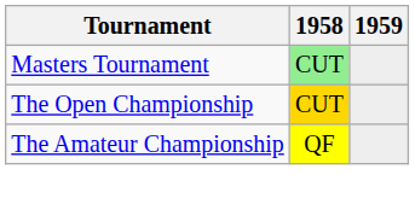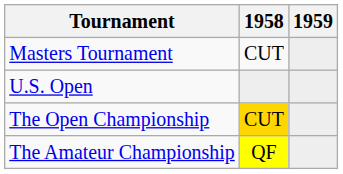Masters Tournament | 1958: lightgreen background -> no background
+ row: U.S. Open
